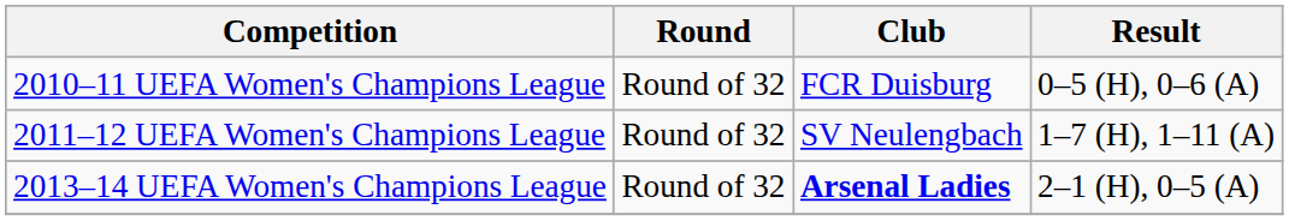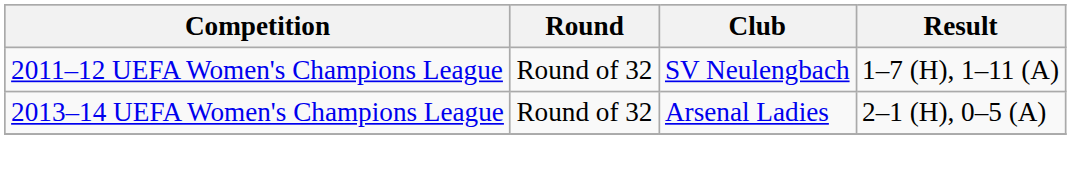- row: 2010–11 UEFA Women's Champions League | Round of 32 | FCR Duisburg | 0–5 (H), 0–6 (A)
2013–14 UEFA Women's Champions League | Club: bold -> normal
